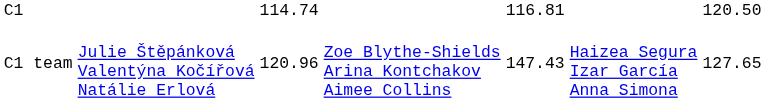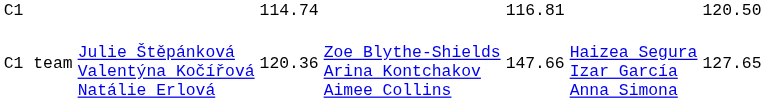C1 team | column 3: 120.96 -> 120.36
C1 team | column 5: 147.43 -> 147.66
